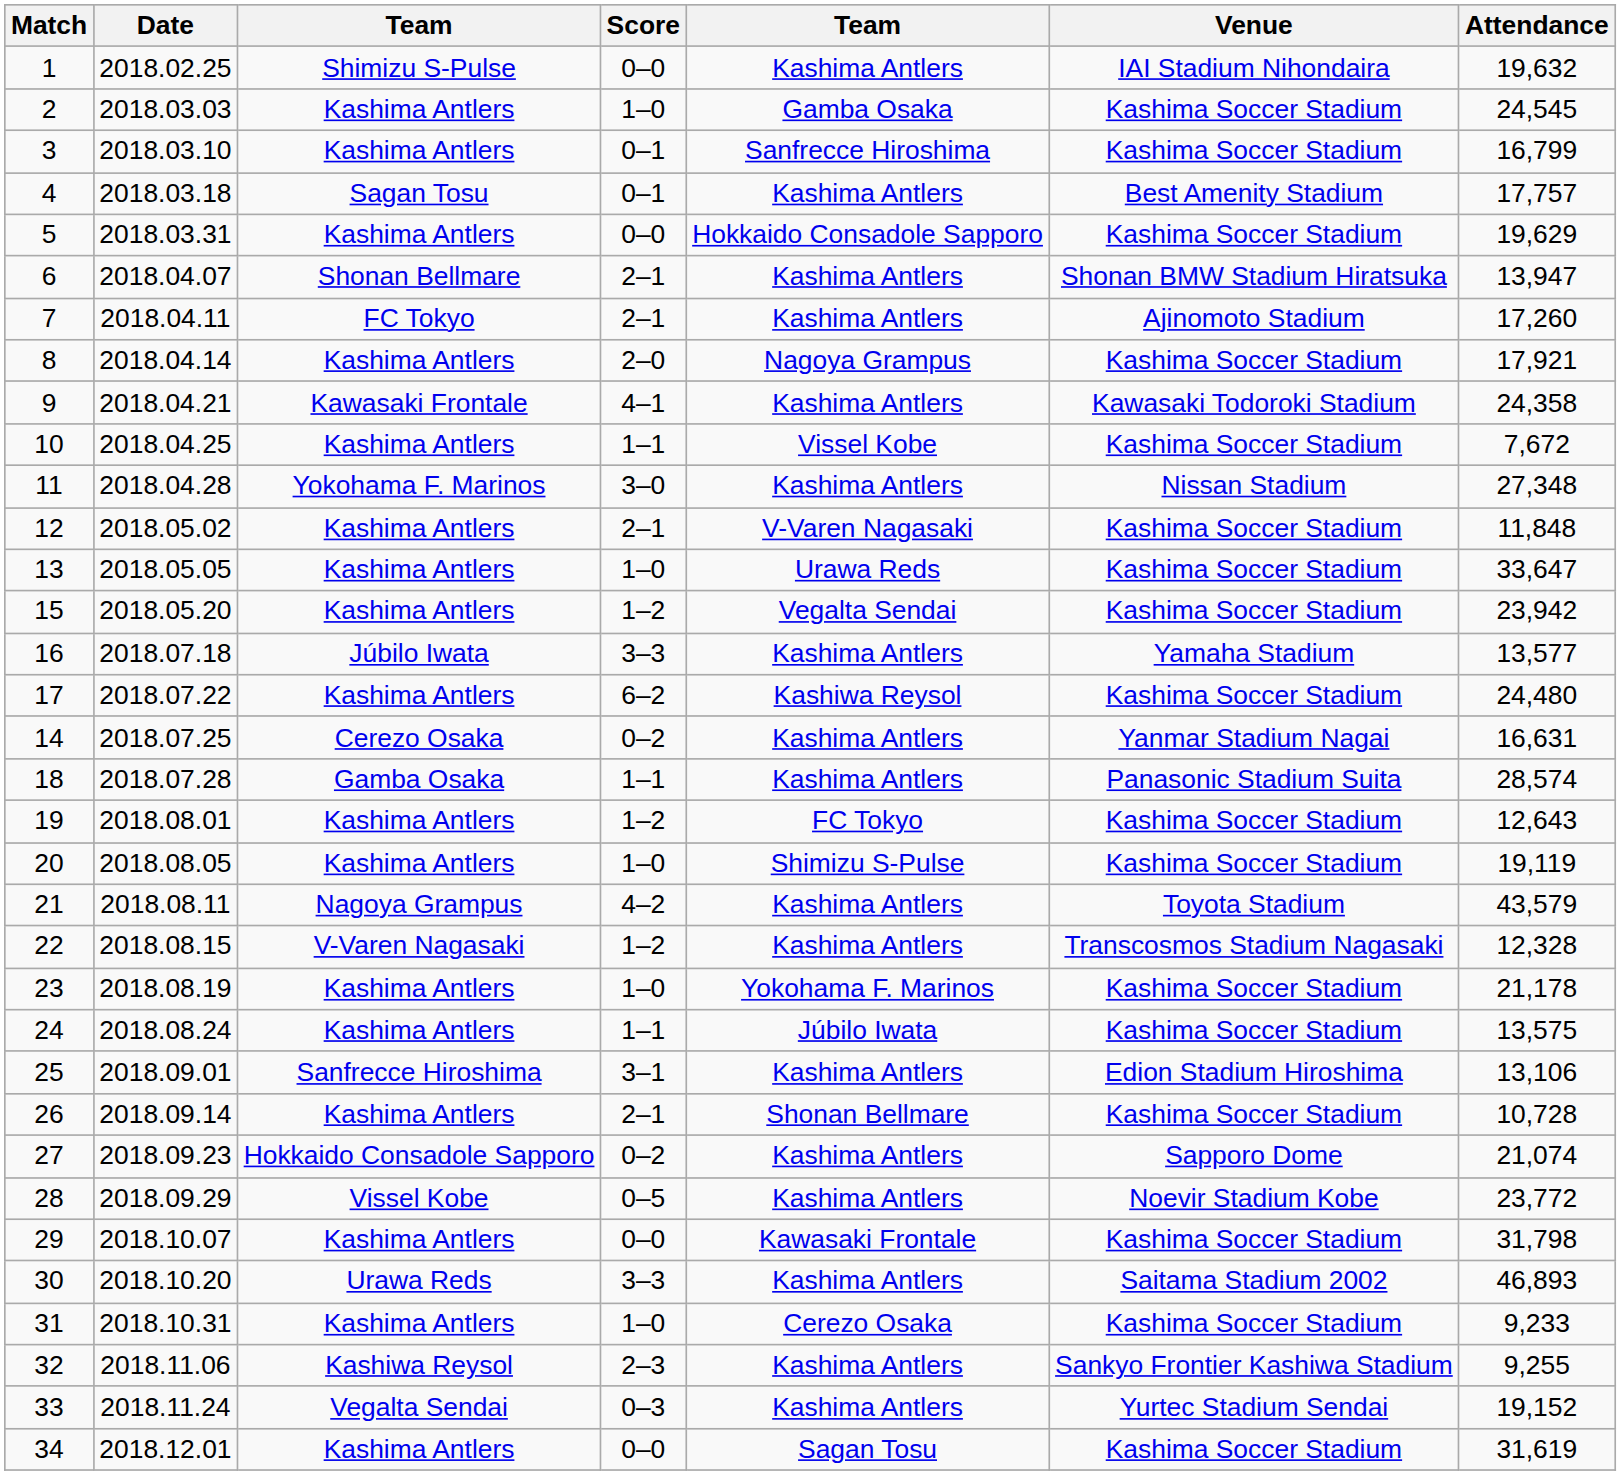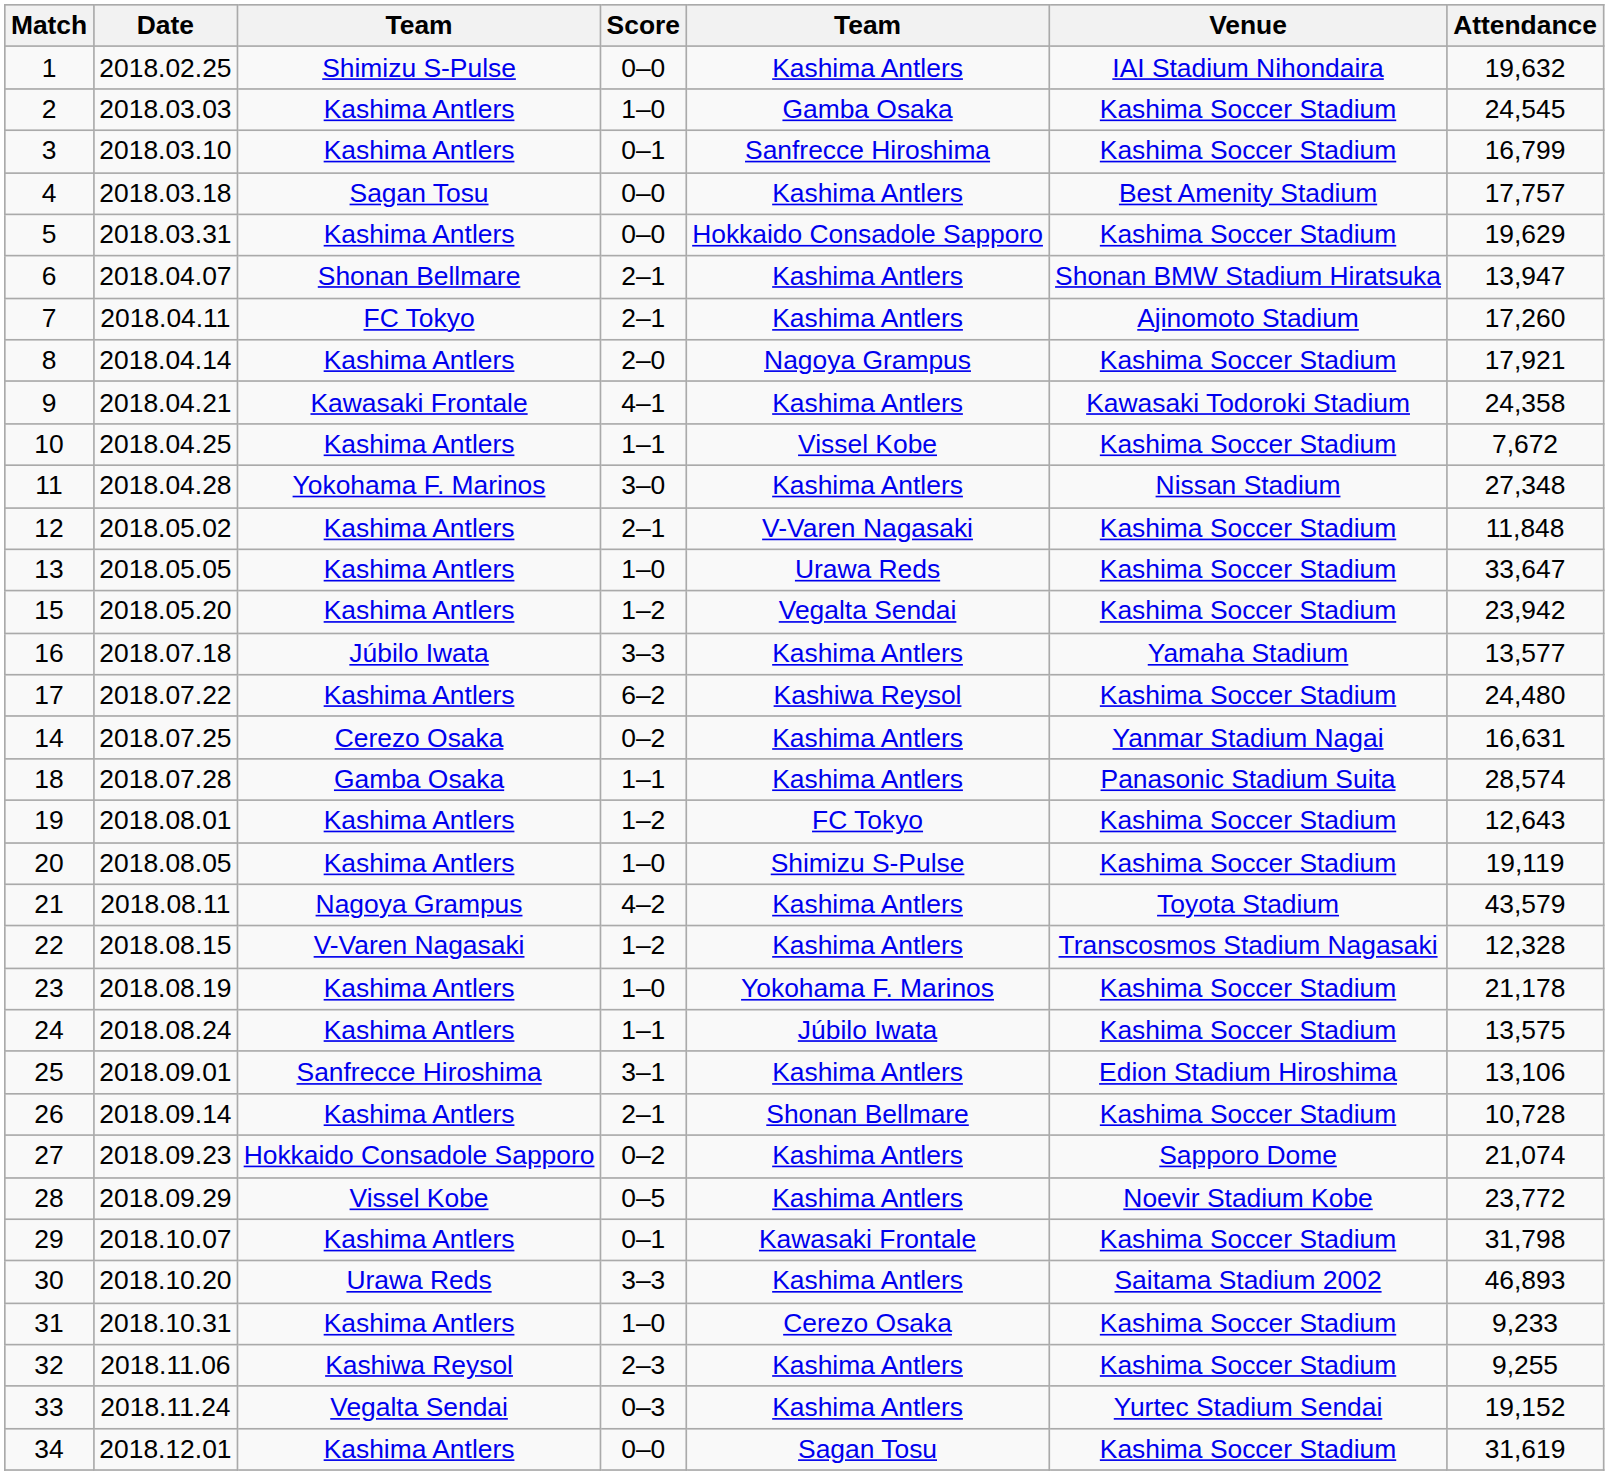4 | Score: 0–1 -> 0–0
29 | Score: 0–0 -> 0–1
32 | Venue: Sankyo Frontier Kashiwa Stadium -> Kashima Soccer Stadium
